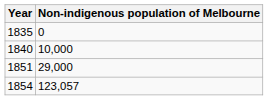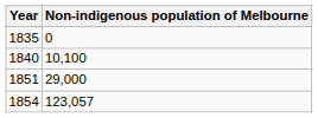1840 | Non-indigenous population of Melbourne: 10,000 -> 10,100
